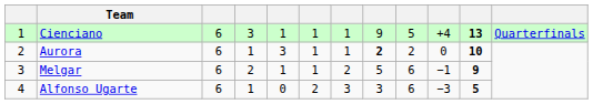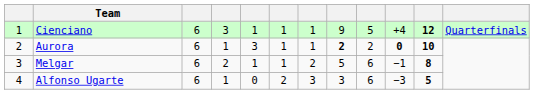Cienciano | column 11: 13 -> 12
Aurora | column 10: normal -> bold
Melgar | column 11: 9 -> 8
